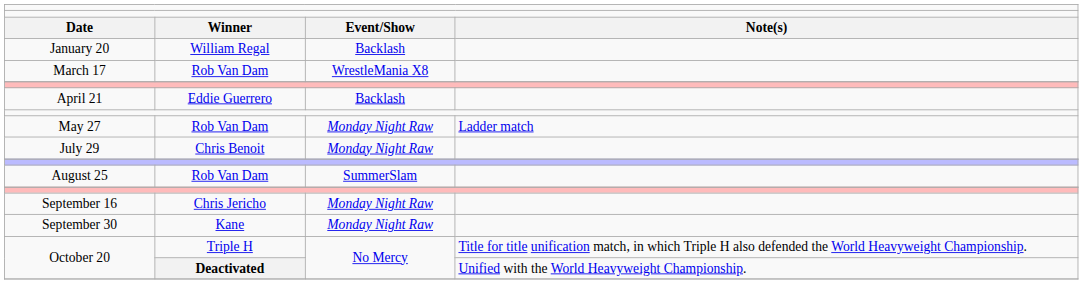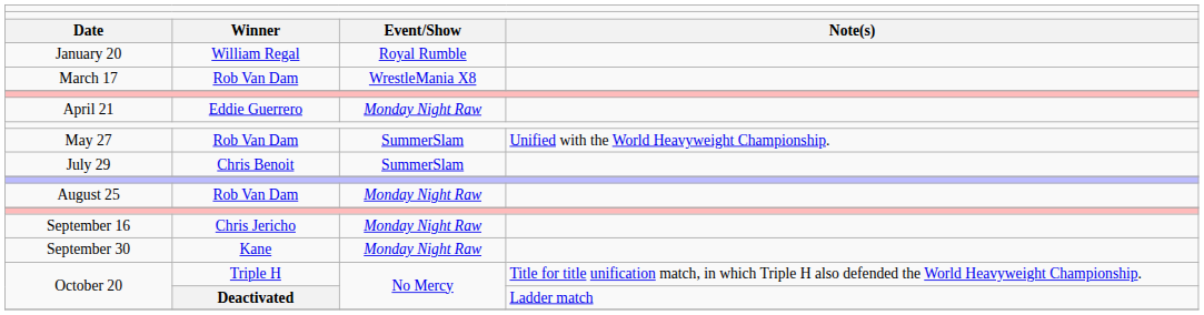January 20 | column 3: Backlash -> Royal Rumble
April 21 | column 3: Backlash -> Monday Night Raw
May 27 | column 3: Monday Night Raw -> SummerSlam
May 27 | column 4: Ladder match -> Unified with the World Heavyweight Championship.
July 29 | column 3: Monday Night Raw -> SummerSlam
August 25 | column 3: SummerSlam -> Monday Night Raw
October 20 / Deactivated | column 4: Unified with the World Heavyweight Championship. -> Ladder match
